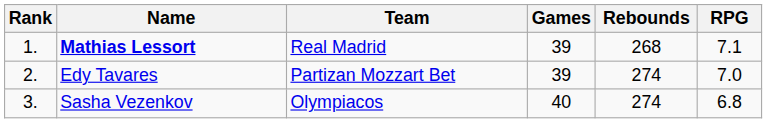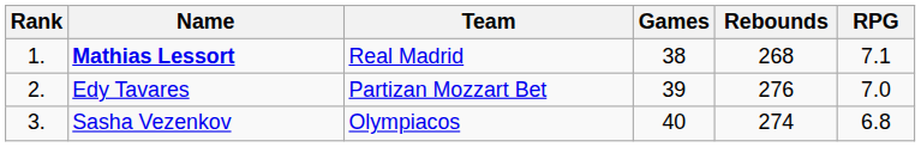Mathias Lessort | Games: 39 -> 38
Edy Tavares | Rebounds: 274 -> 276
